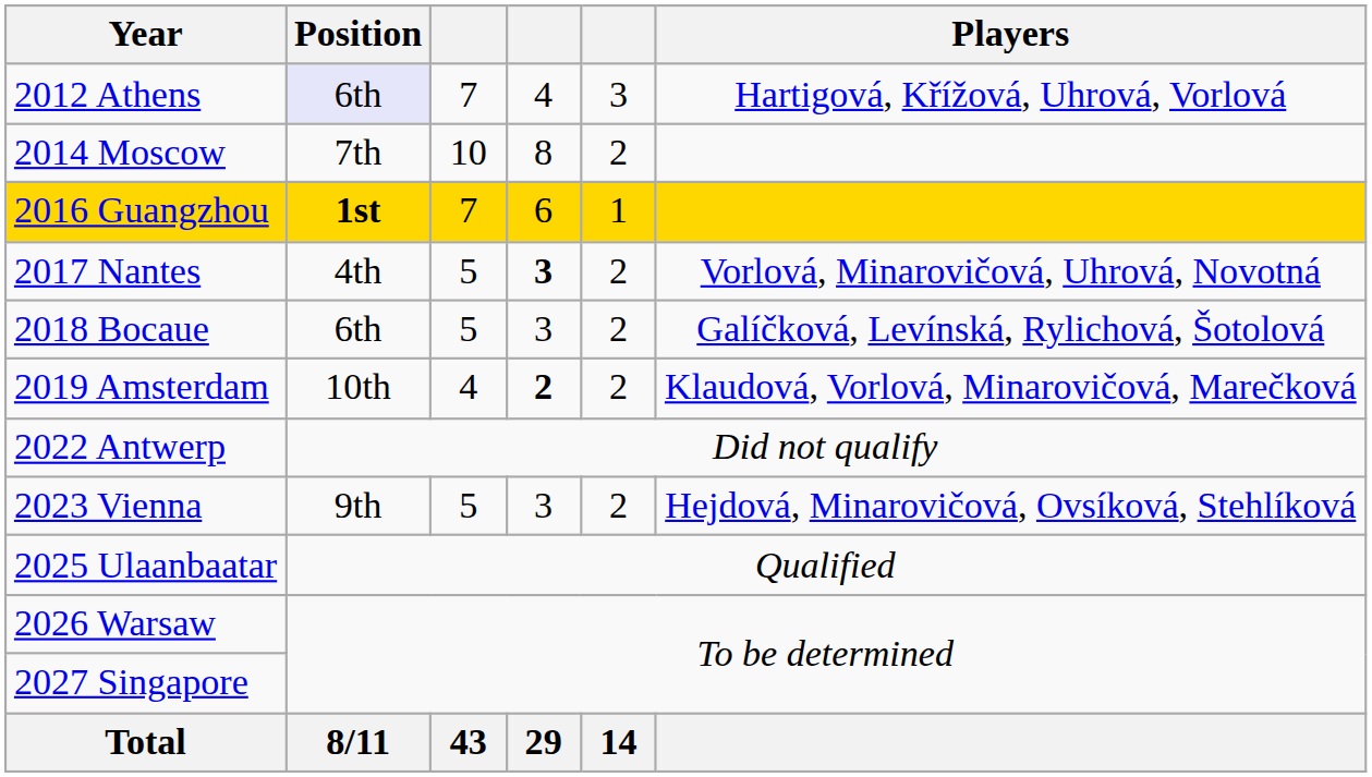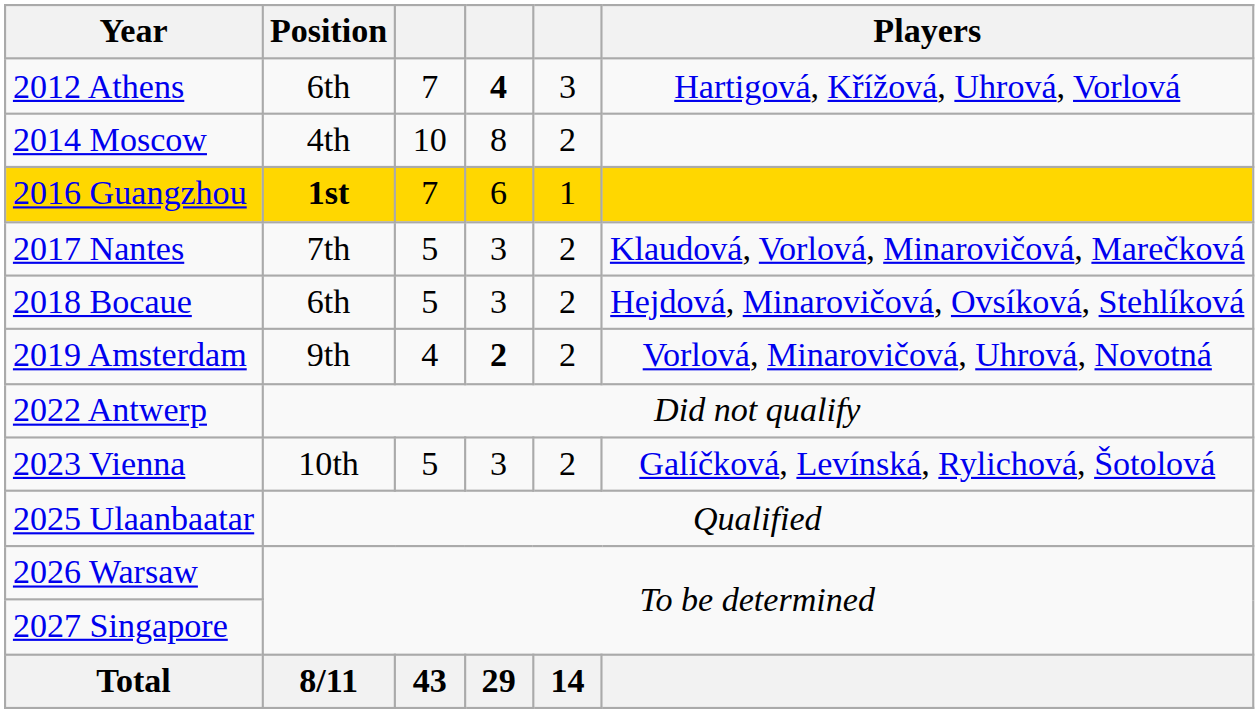2012 Athens | Position: lavender background -> no background
2012 Athens | column 4: normal -> bold
2014 Moscow | Position: 7th -> 4th
2017 Nantes | Position: 4th -> 7th
2017 Nantes | column 4: bold -> normal
2017 Nantes | Players: Vorlová, Minarovičová, Uhrová, Novotná -> Klaudová, Vorlová, Minarovičová, Marečková
2018 Bocaue | Players: Galíčková, Levínská, Rylichová, Šotolová -> Hejdová, Minarovičová, Ovsíková, Stehlíková
2019 Amsterdam | Position: 10th -> 9th
2019 Amsterdam | Players: Klaudová, Vorlová, Minarovičová, Marečková -> Vorlová, Minarovičová, Uhrová, Novotná
2023 Vienna | Position: 9th -> 10th
2023 Vienna | Players: Hejdová, Minarovičová, Ovsíková, Stehlíková -> Galíčková, Levínská, Rylichová, Šotolová
